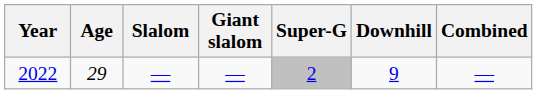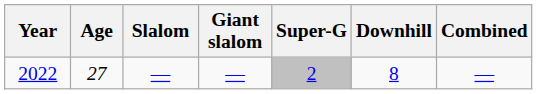2022 | Age: 29 -> 27
2022 | Downhill: 9 -> 8
